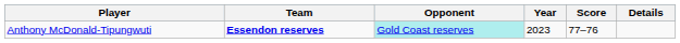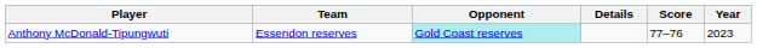columns swapped: Year <-> Details
Anthony McDonald-Tipungwuti | Team: bold -> normal
